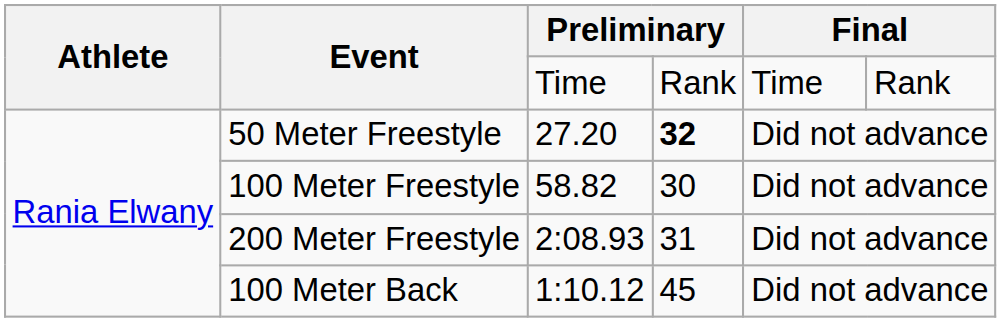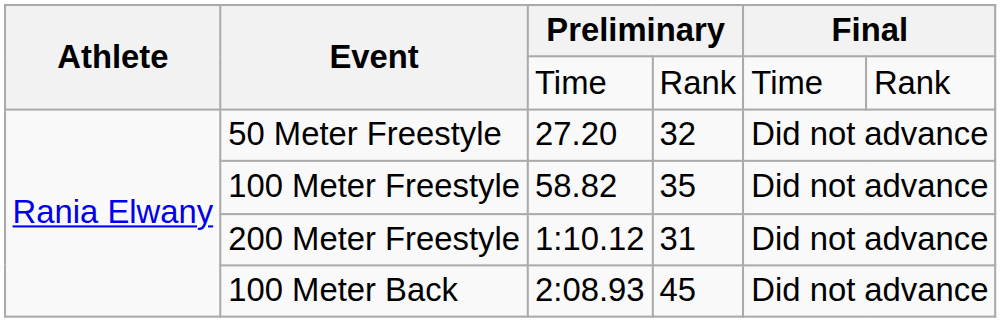50 Meter Freestyle | column 4: bold -> normal
100 Meter Freestyle | column 4: 30 -> 35
200 Meter Freestyle | column 3: 2:08.93 -> 1:10.12
100 Meter Back | column 3: 1:10.12 -> 2:08.93
